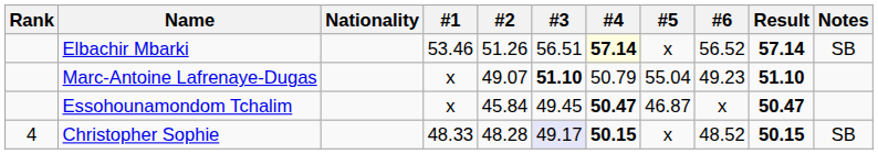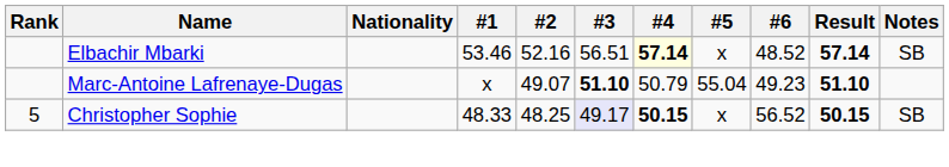Elbachir Mbarki | #2: 51.26 -> 52.16
Elbachir Mbarki | #6: 56.52 -> 48.52
- row: Essohounamondom Tchalim | x | 45.84 | 49.45 | 50.47 | 46.87 | x | 50.47
Christopher Sophie | Rank: 4 -> 5
Christopher Sophie | #2: 48.28 -> 48.25
Christopher Sophie | #6: 48.52 -> 56.52
